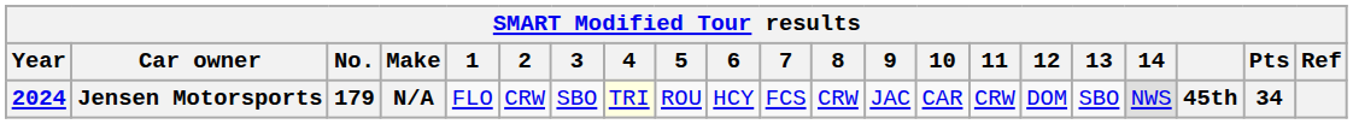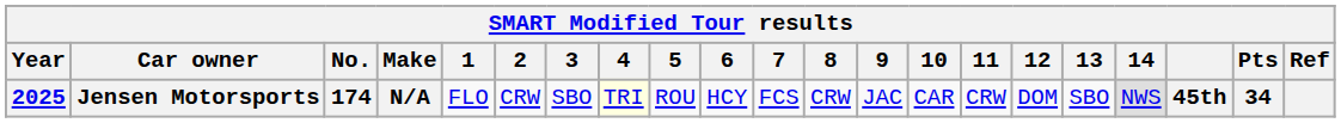Jensen Motorsports | Year: 2024 -> 2025
Jensen Motorsports | No.: 179 -> 174
